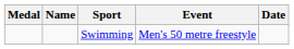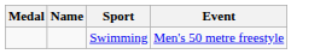- column: Date
